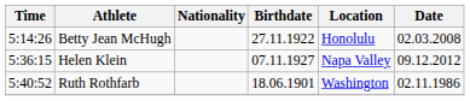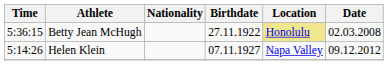Betty Jean McHugh | Time: 5:14:26 -> 5:36:15
Betty Jean McHugh | Location: no background -> khaki background
Helen Klein | Time: 5:36:15 -> 5:14:26
- row: 5:40:52 | Ruth Rothfarb | 18.06.1901 | Washington | 02.11.1986
